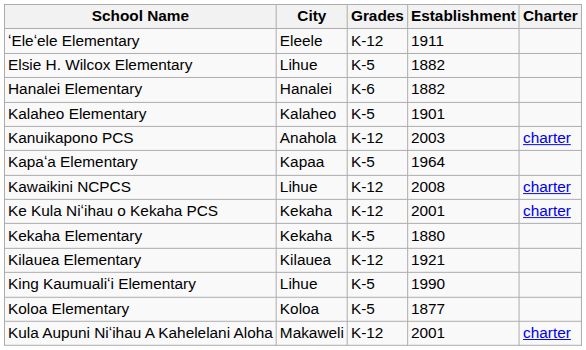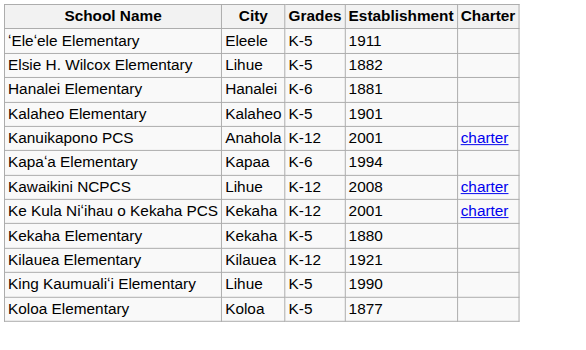ʻEleʻele Elementary | Grades: K-12 -> K-5
Hanalei Elementary | Establishment: 1882 -> 1881
Kanuikapono PCS | Establishment: 2003 -> 2001
Kapaʻa Elementary | Grades: K-5 -> K-6
Kapaʻa Elementary | Establishment: 1964 -> 1994
- row: Kula Aupuni Niʻihau A Kahelelani Aloha | Makaweli | K-12 | 2001 | charter
